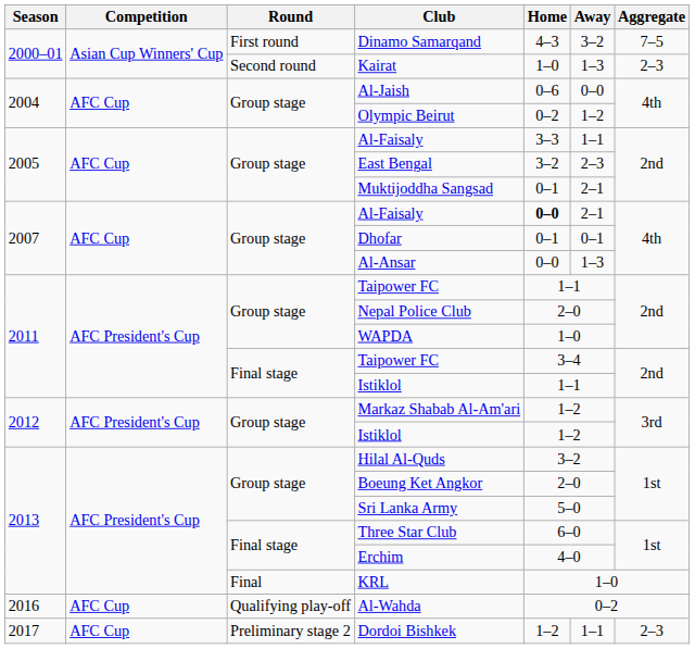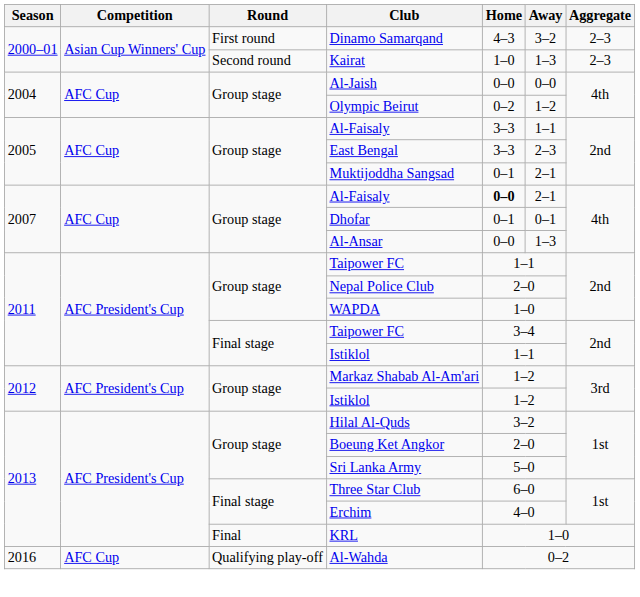Dinamo Samarqand | Aggregate: 7–5 -> 2–3
Al-Jaish | Home: 0–6 -> 0–0
East Bengal | Home: 3–2 -> 3–3
- row: 2017 | AFC Cup | Preliminary stage 2 | Dordoi Bishkek | 1–2 | 1–1 | 2–3
